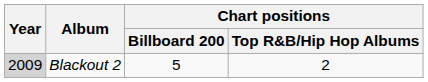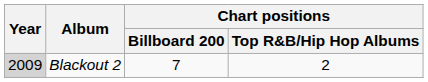Blackout 2 | Chart positions / Billboard 200: 5 -> 7
